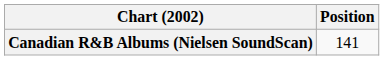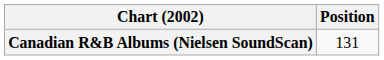Canadian R&B Albums (Nielsen SoundScan) | Position: 141 -> 131
